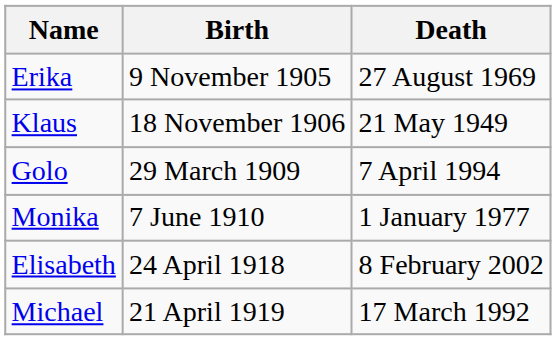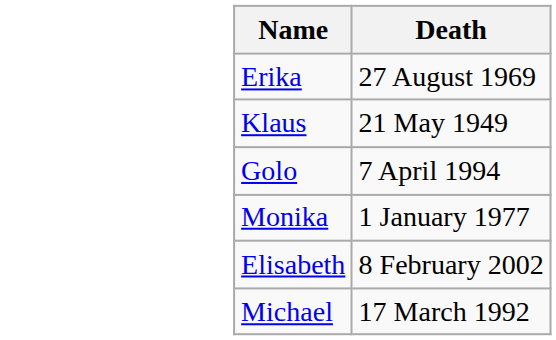- column: Birth | 9 November 1905 | 18 November 1906 | 29 March 1909 | 7 June 1910 | 24 April 1918 | 21 April 1919
